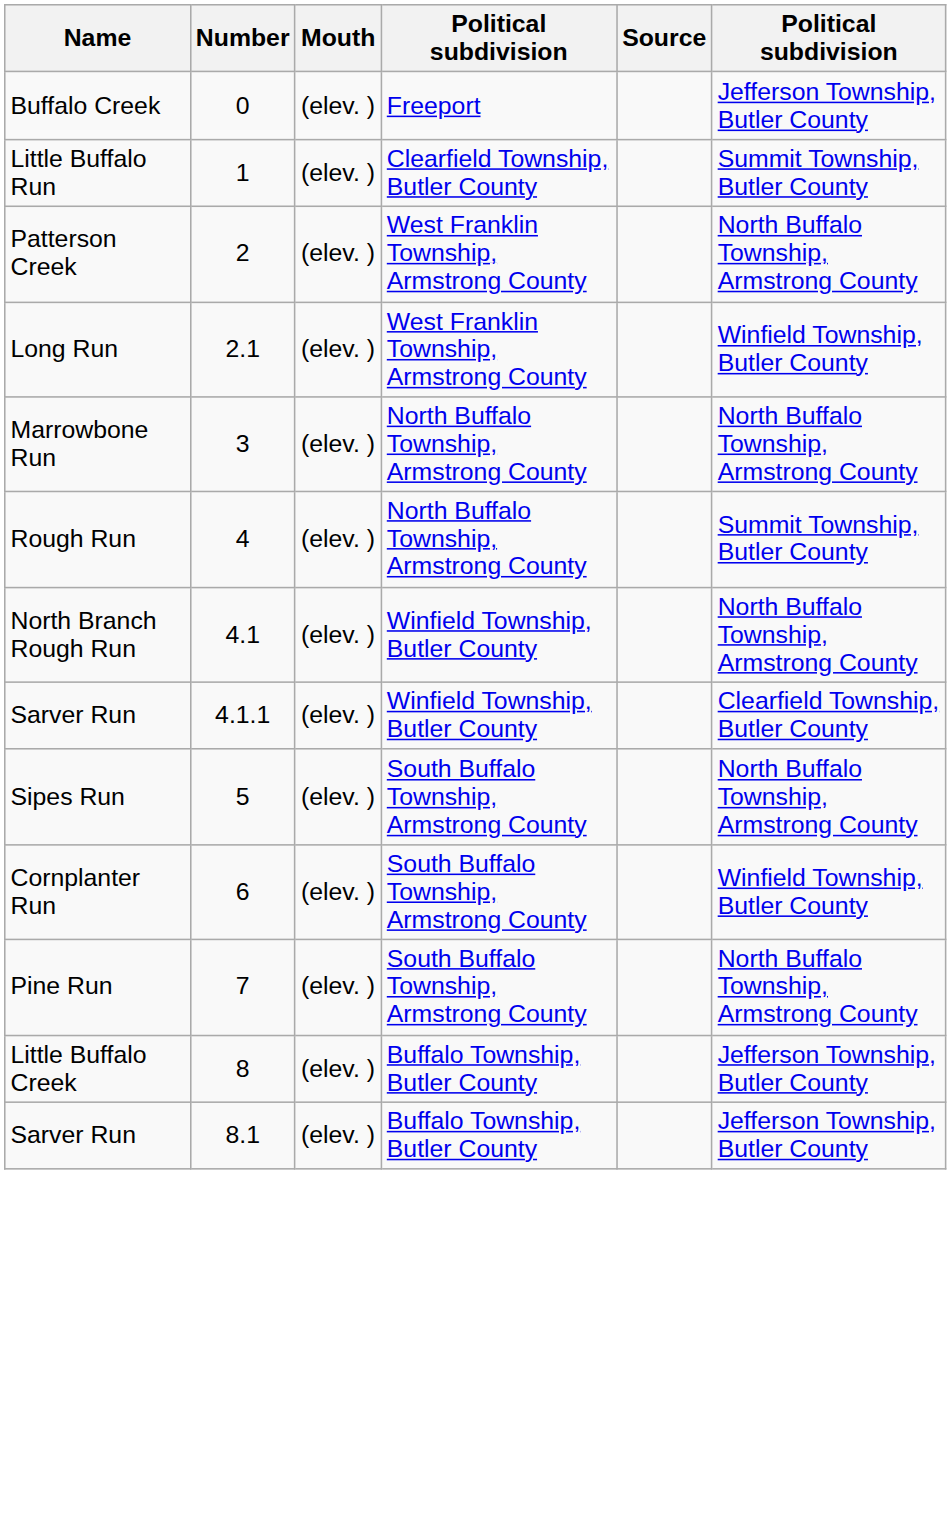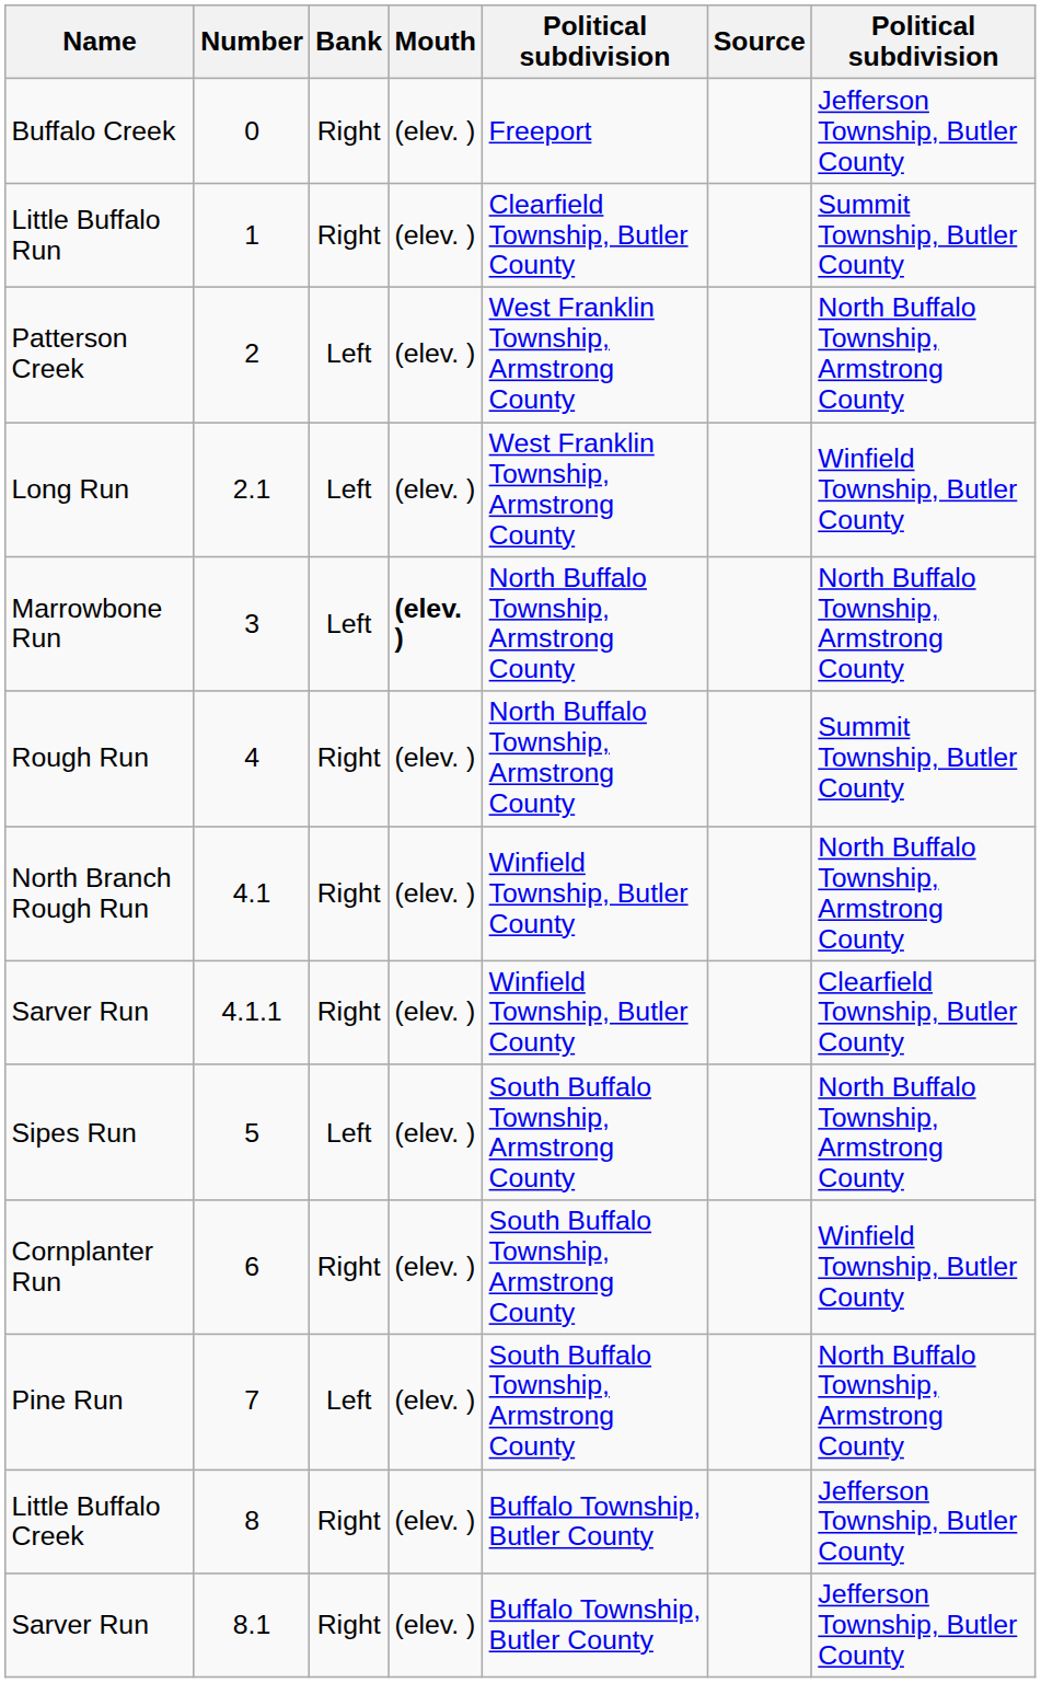+ column: Bank | Right | Right | Left | Left | Left | Right | Right | Right | Left | Right | Left | Right | Right
Marrowbone Run | Mouth: normal -> bold
